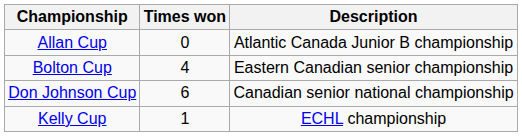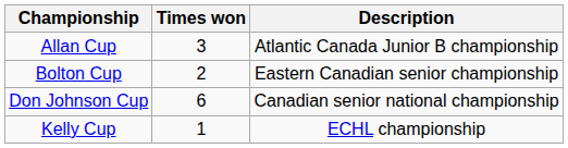Allan Cup | Times won: 0 -> 3
Bolton Cup | Times won: 4 -> 2
